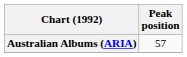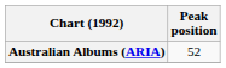Australian Albums (ARIA) | Peak position: 57 -> 52
